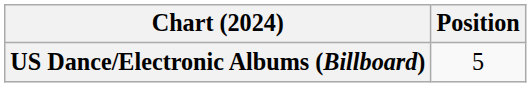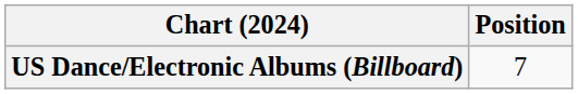US Dance/Electronic Albums (Billboard) | Position: 5 -> 7
